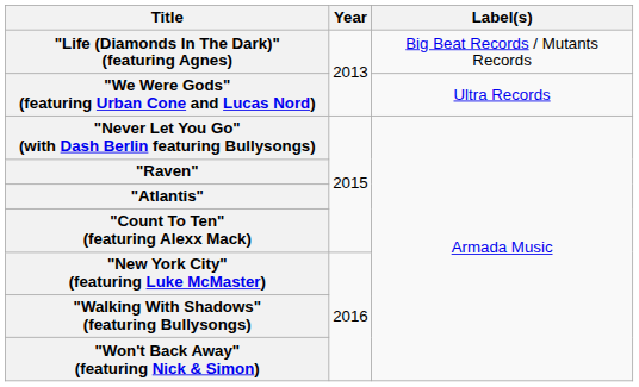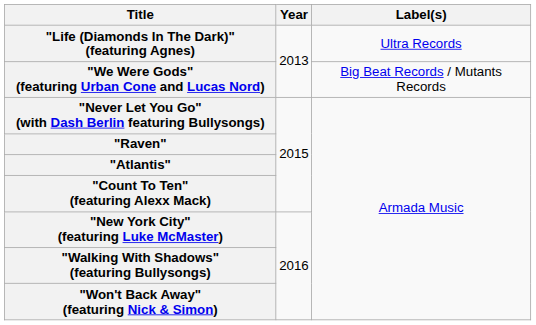"Life (Diamonds In The Dark)" (featuring Agnes) | Label(s): Big Beat Records / Mutants Records -> Ultra Records
"We Were Gods" (featuring Urban Cone and Lucas Nord) | Label(s): Ultra Records -> Big Beat Records / Mutants Records
